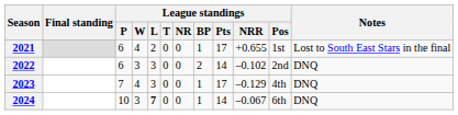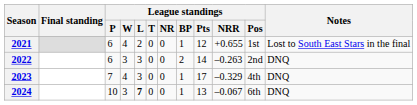2021 | League standings / Pts: 17 -> 12
2022 | League standings / NRR: –0.102 -> –0.263
2023 | League standings / NRR: –0.129 -> –0.329
2024 | League standings / Pts: 14 -> 13
